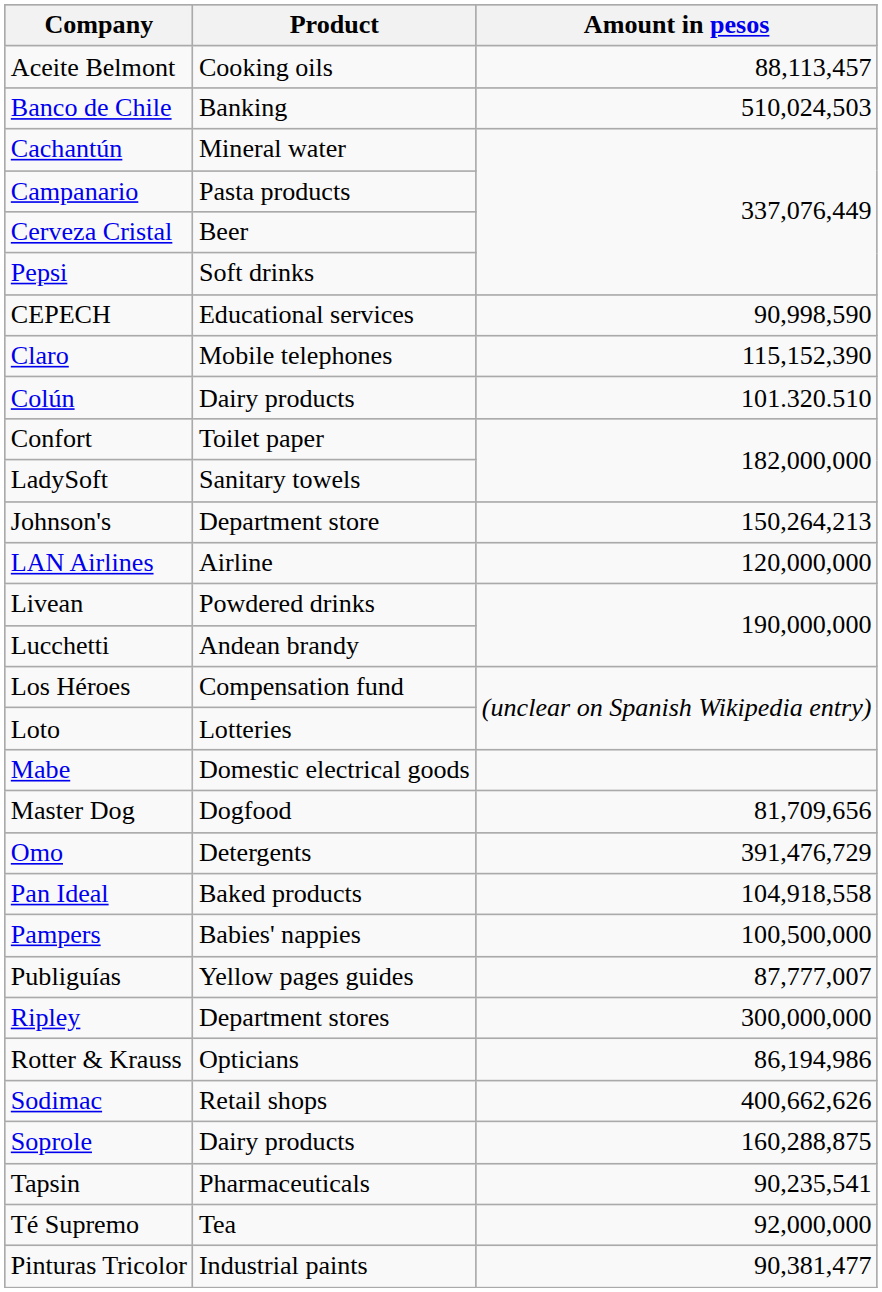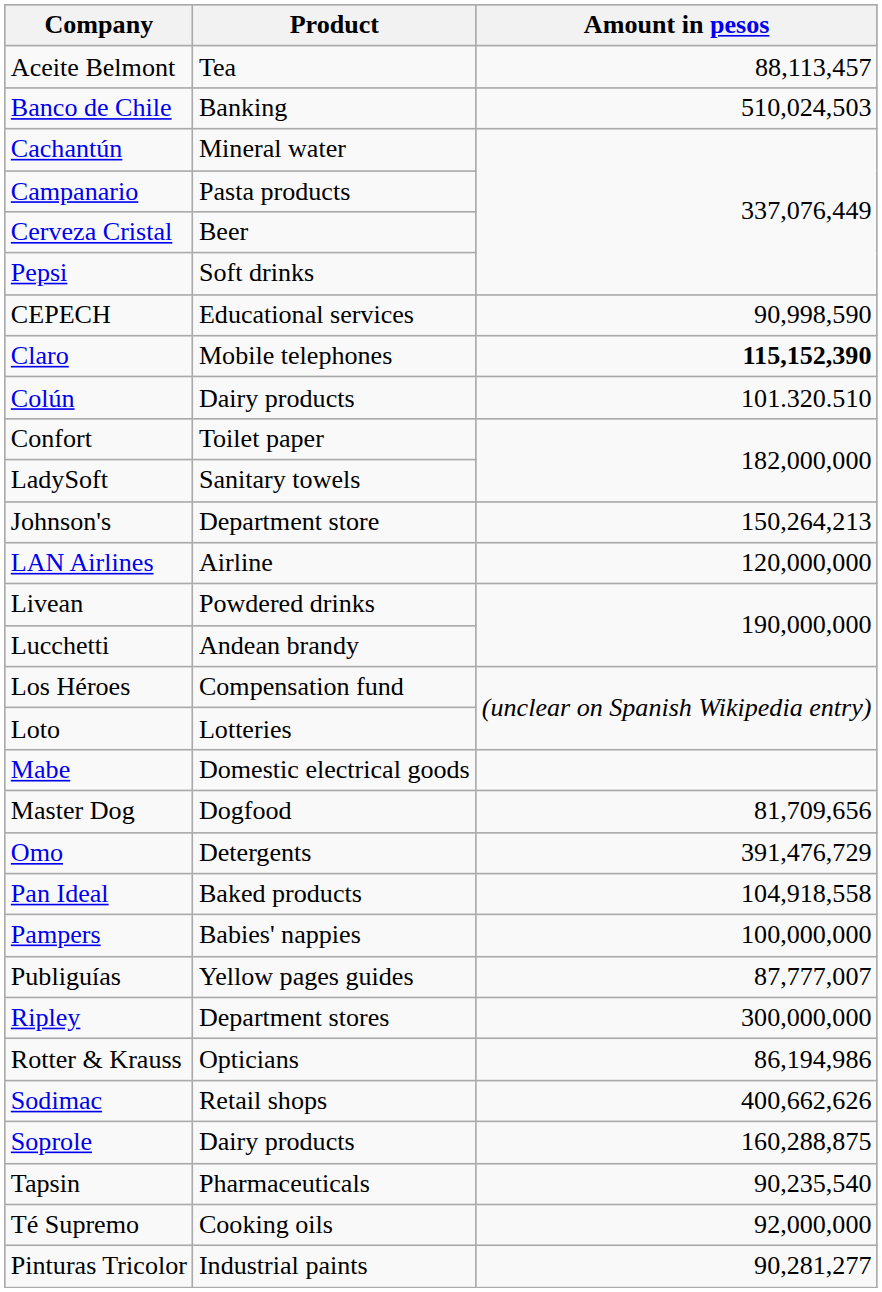Aceite Belmont | Product: Cooking oils -> Tea
Claro | Amount in pesos: normal -> bold
Pampers | Amount in pesos: 100,500,000 -> 100,000,000
Tapsin | Amount in pesos: 90,235,541 -> 90,235,540
Té Supremo | Product: Tea -> Cooking oils
Pinturas Tricolor | Amount in pesos: 90,381,477 -> 90,281,277
